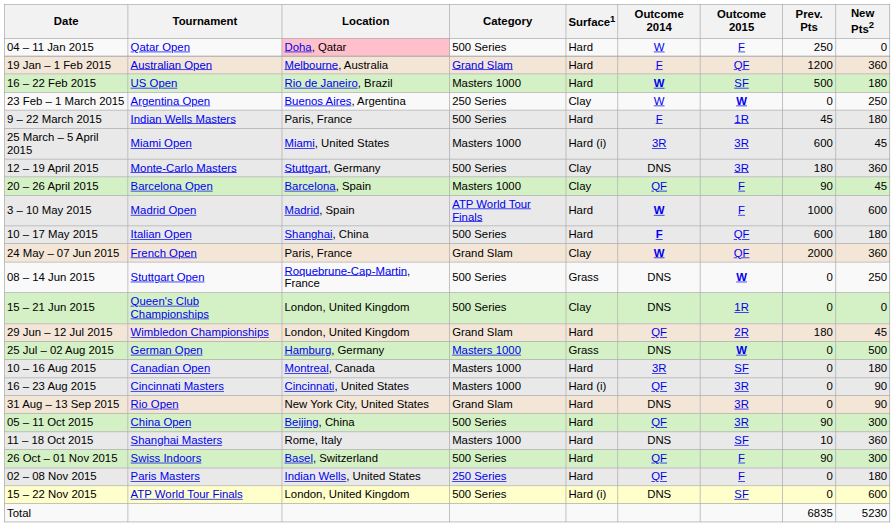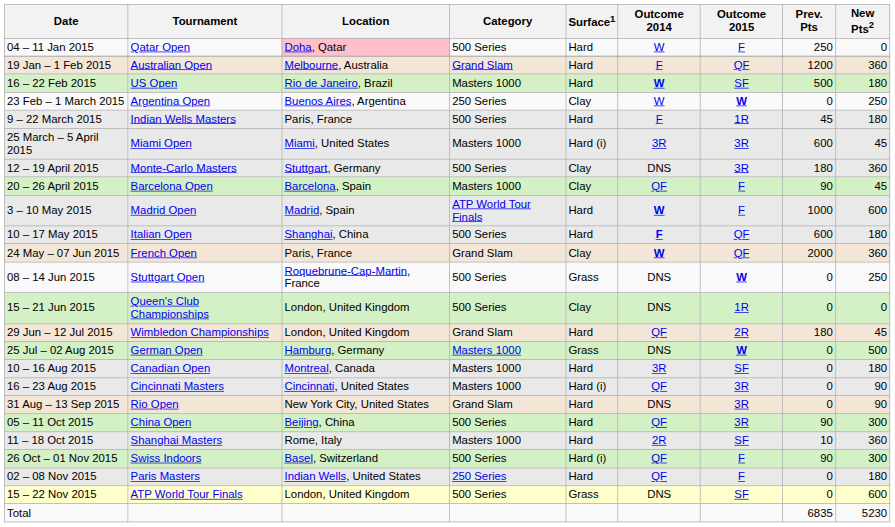11 – 18 Oct 2015 | Outcome 2014: DNS -> 2R
26 Oct – 01 Nov 2015 | Surface1: Hard -> Hard (i)
15 – 22 Nov 2015 | Surface1: Hard (i) -> Grass
